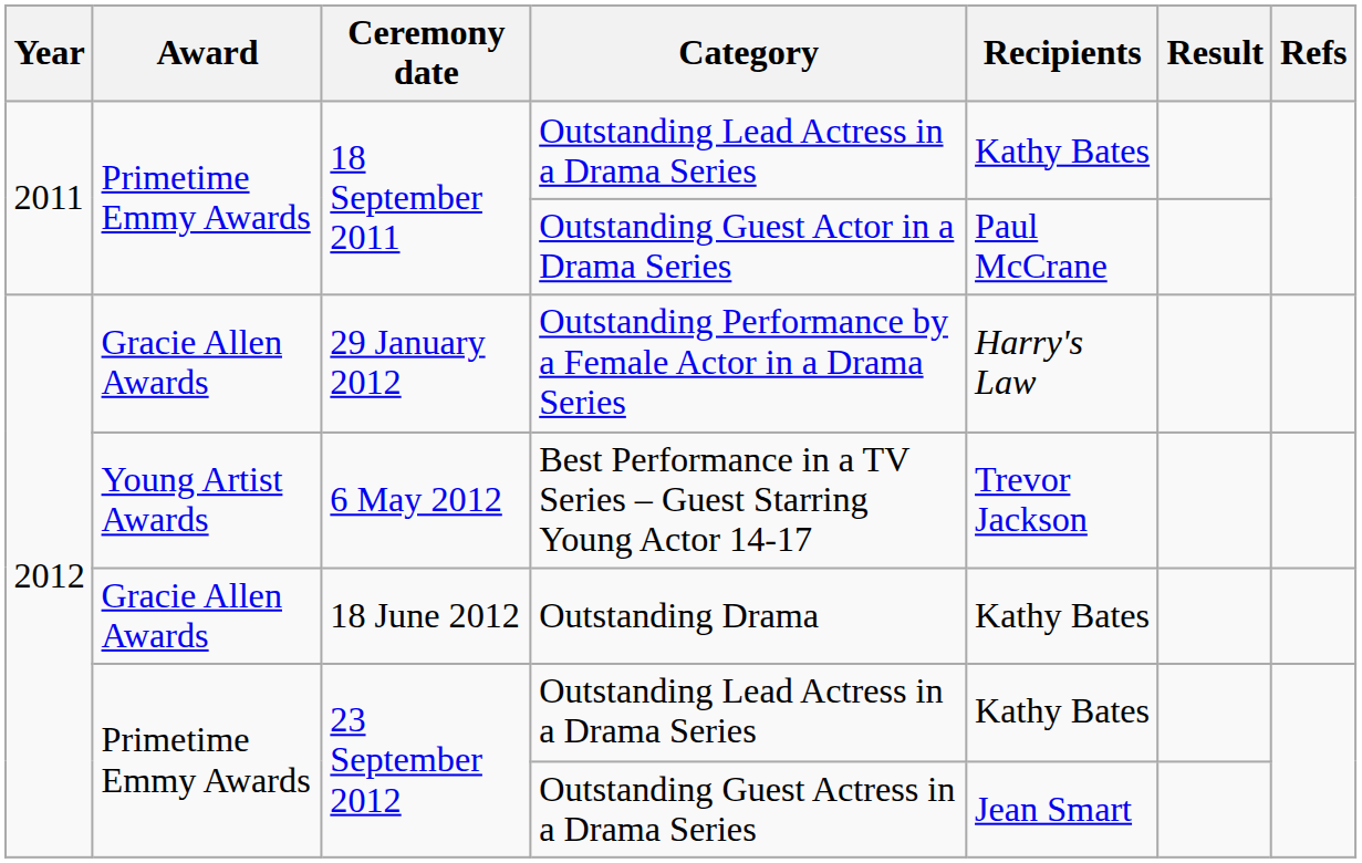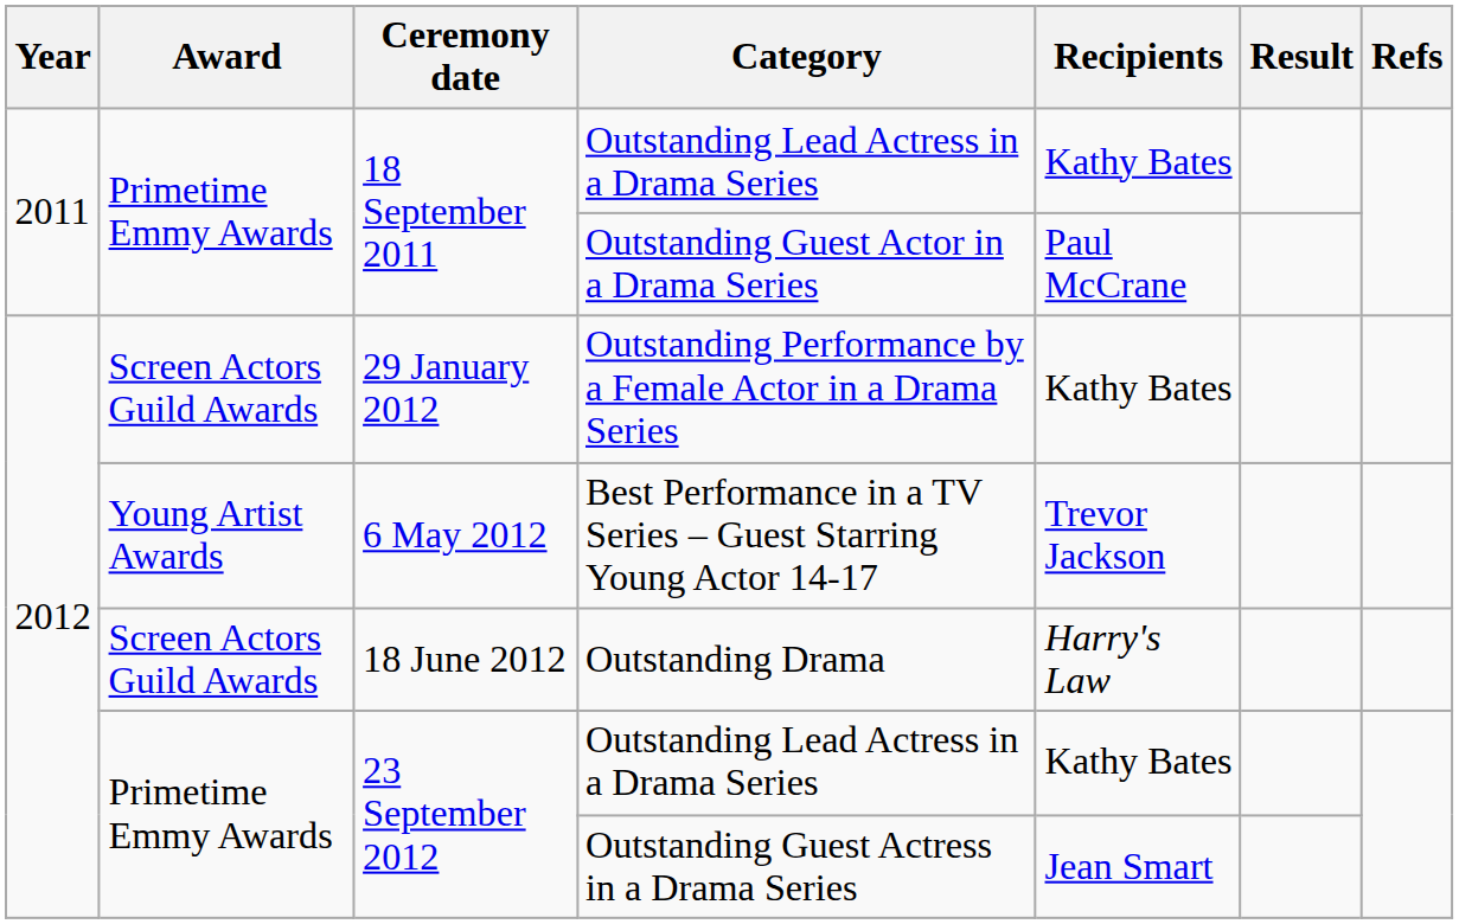Outstanding Performance by a Female Actor in a Drama Series | Award: Gracie Allen Awards -> Screen Actors Guild Awards
Outstanding Performance by a Female Actor in a Drama Series | Recipients: Harry's Law -> Kathy Bates
Outstanding Drama | Award: Gracie Allen Awards -> Screen Actors Guild Awards
Outstanding Drama | Recipients: Kathy Bates -> Harry's Law
